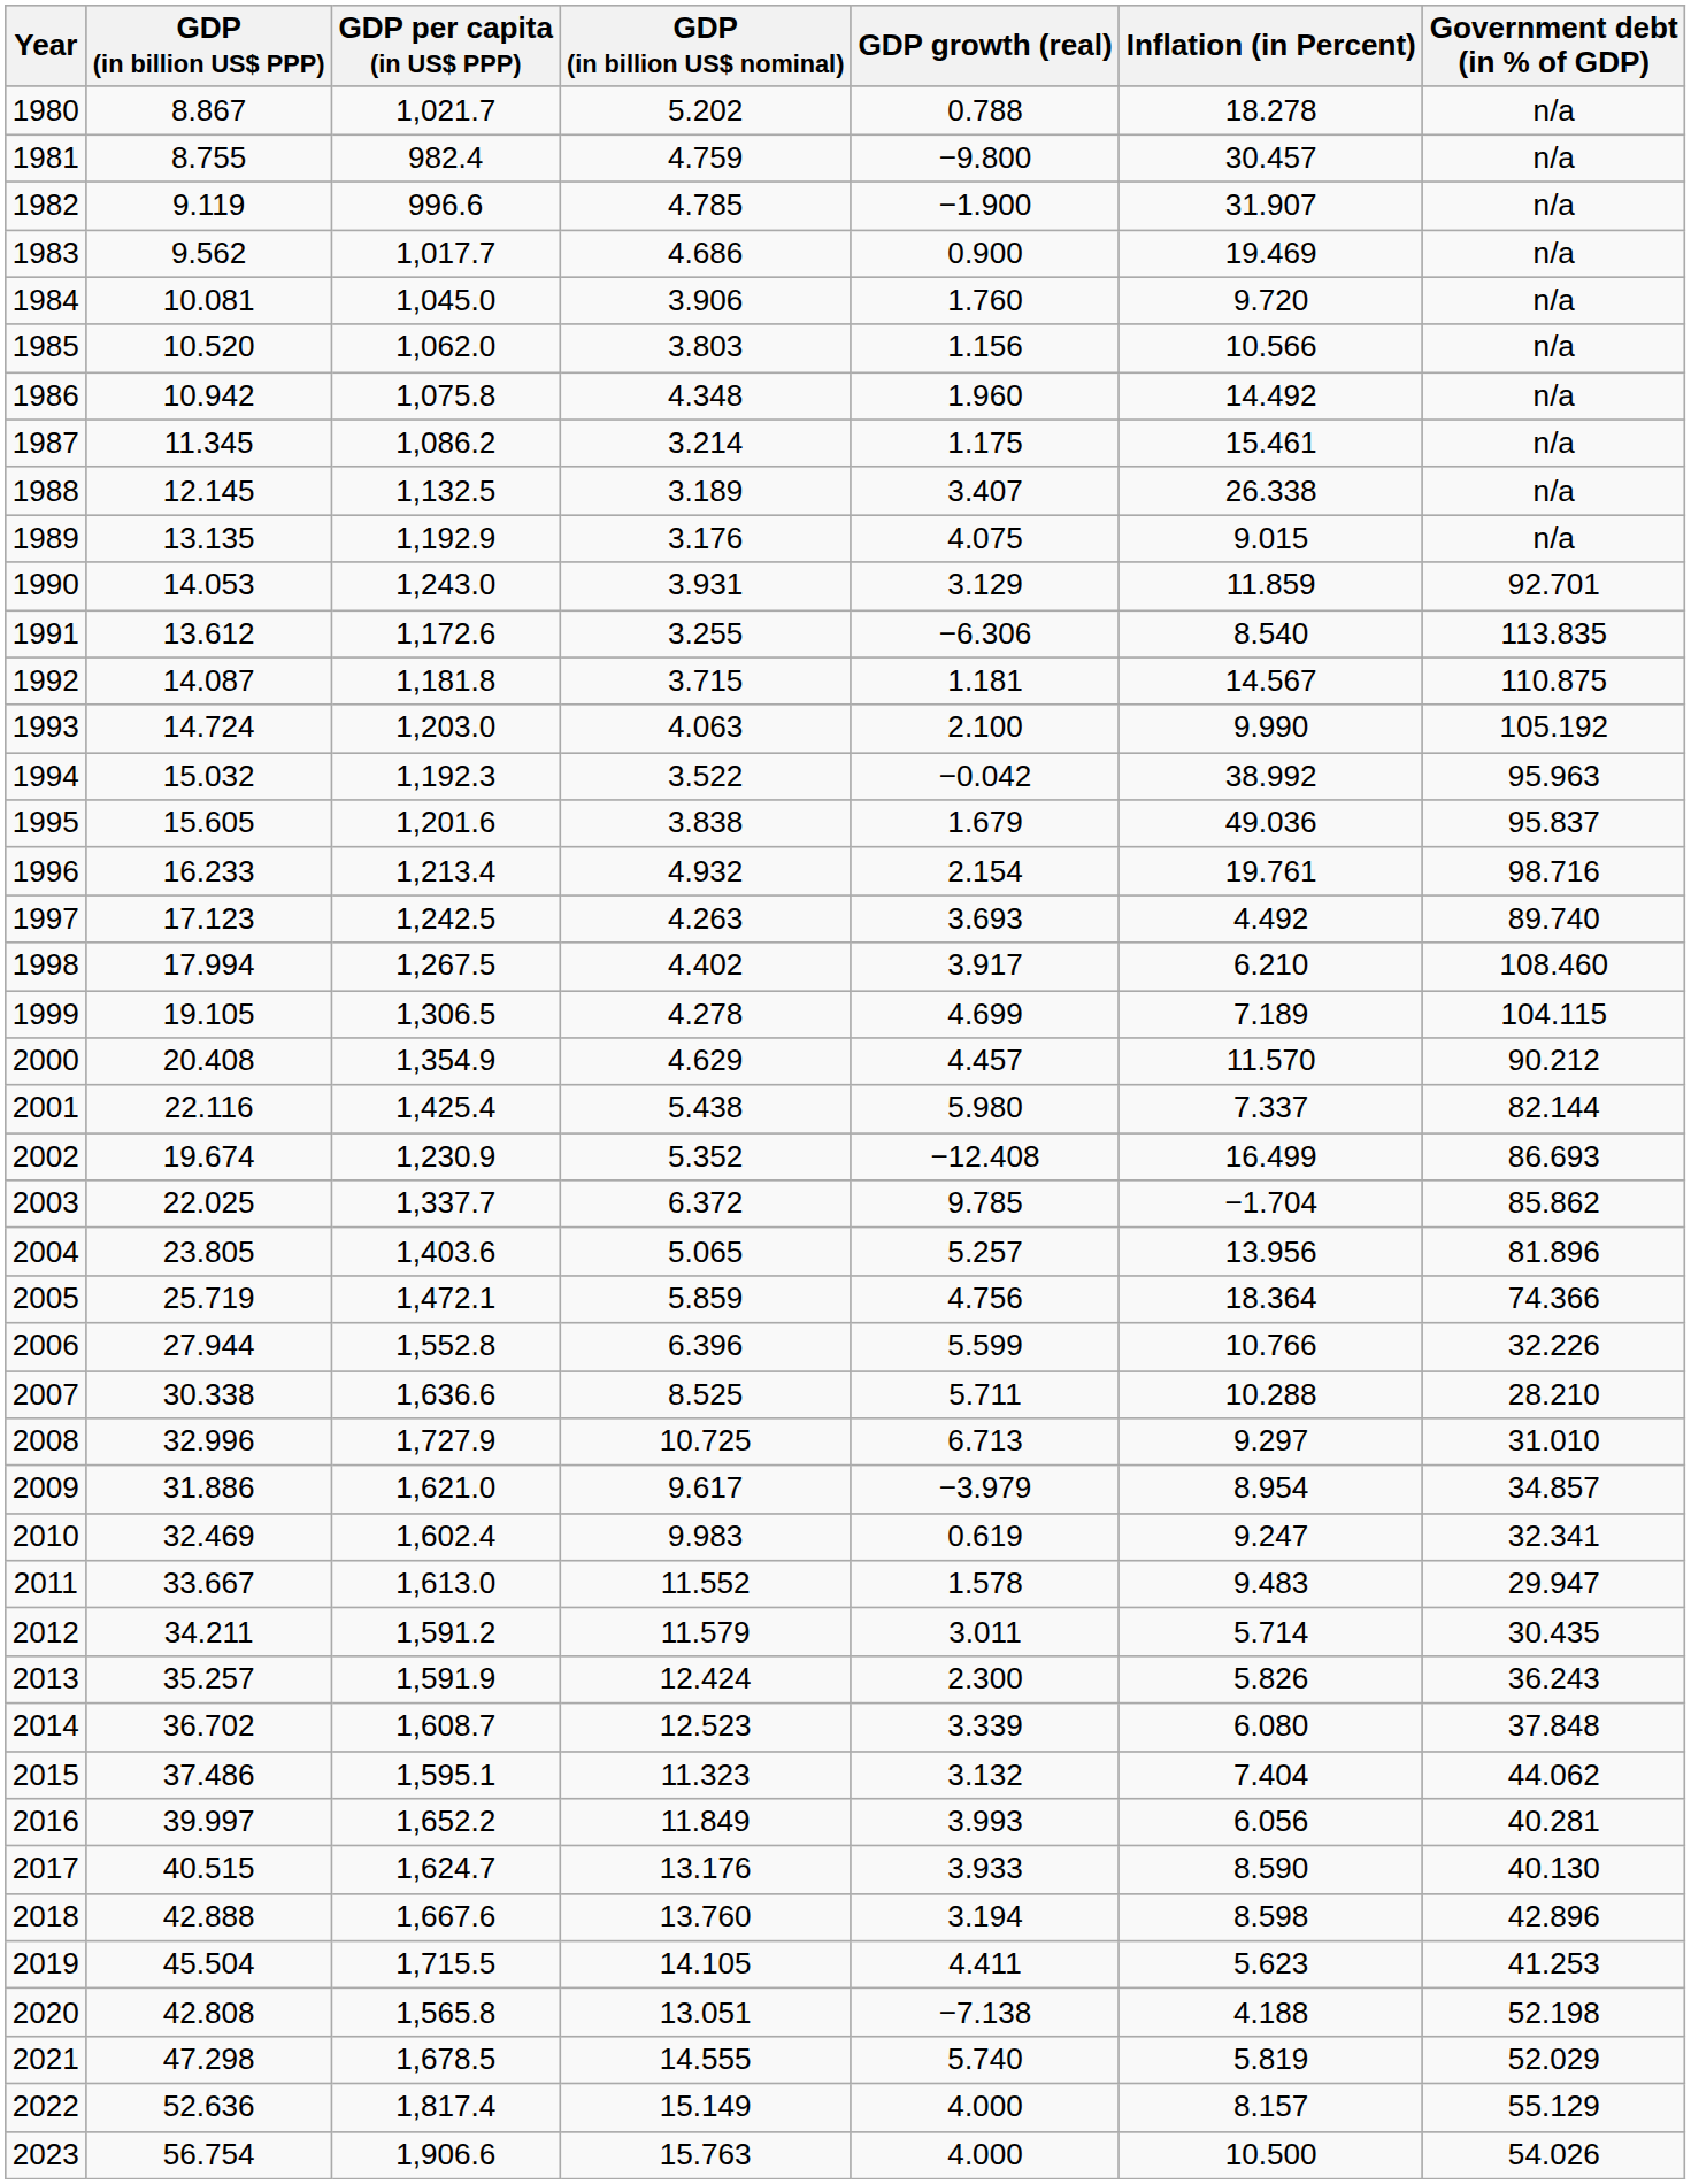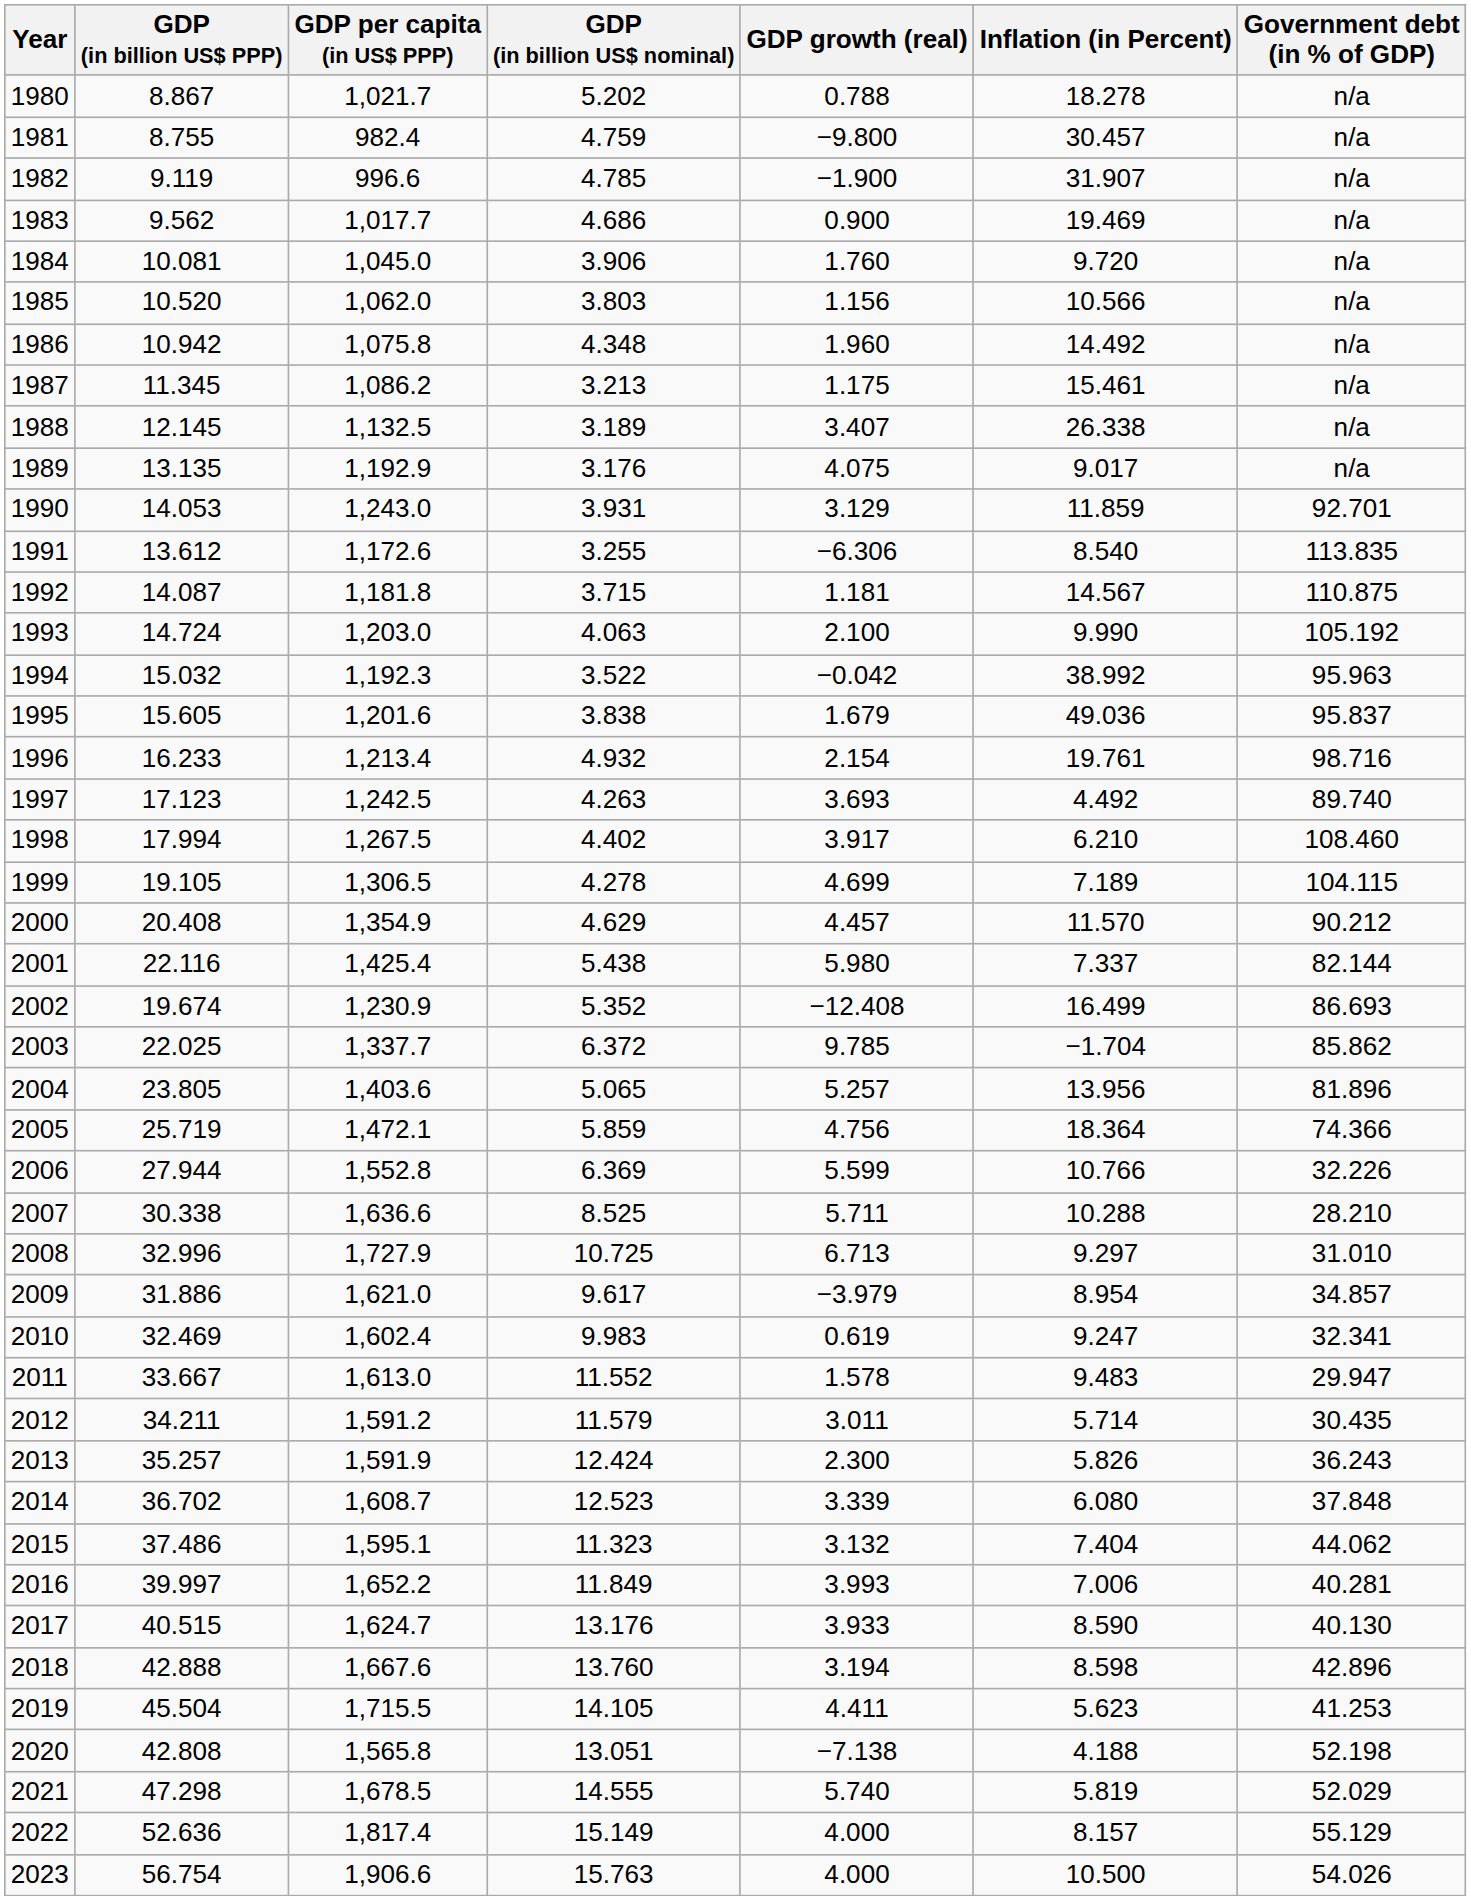1987 | GDP (in billion US$ nominal): 3.214 -> 3.213
1989 | Inflation (in Percent): 9.015 -> 9.017
2006 | GDP (in billion US$ nominal): 6.396 -> 6.369
2016 | Inflation (in Percent): 6.056 -> 7.006
